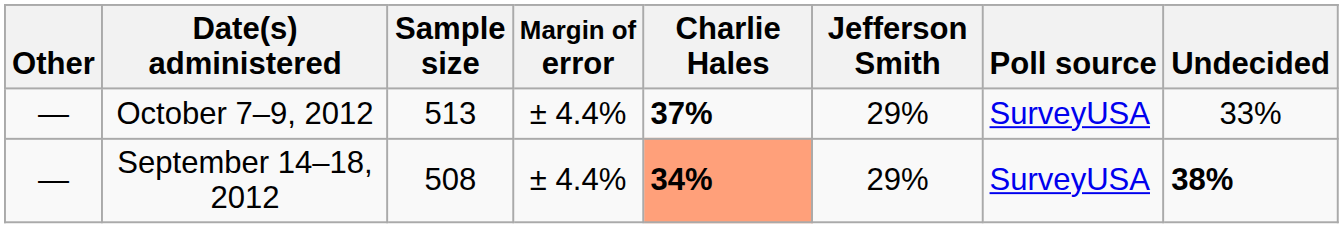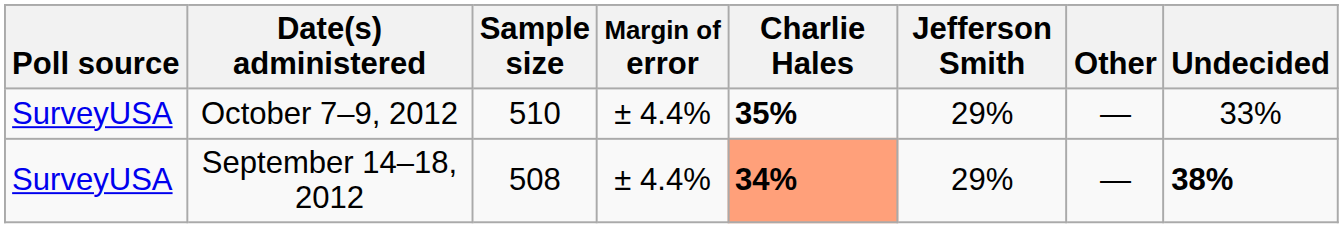columns swapped: Poll source <-> Other
October 7–9, 2012 | Sample size: 513 -> 510
October 7–9, 2012 | Charlie Hales: 37% -> 35%
